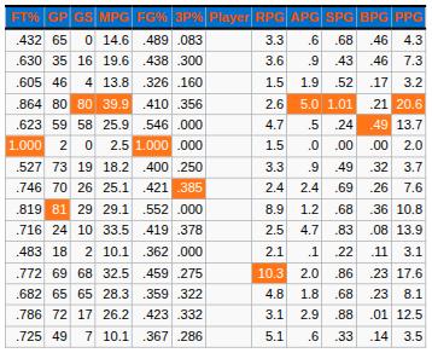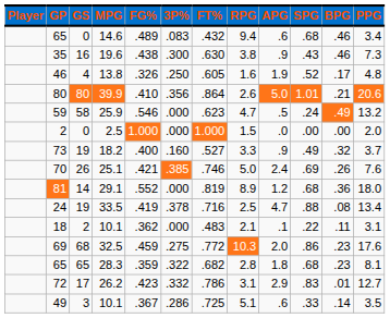columns swapped: Player <-> FT%
65 / 14.6 | RPG: 3.3 -> 9.4
65 / 14.6 | PPG: 4.3 -> 3.4
35 | RPG: 3.6 -> 3.8
46 | 3P%: .160 -> .250
46 | RPG: 1.5 -> 1.6
46 | PPG: 3.2 -> 4.8
59 | PPG: 13.7 -> 13.2
73 | 3P%: .250 -> .160
70 | RPG: 2.4 -> 5.0
81 | GS: 29 -> 14
81 | PPG: 10.8 -> 18.0
24 | GS: 10 -> 19
24 | SPG: .83 -> .88
24 | PPG: 13.9 -> 13.4
65 / 28.3 | RPG: 4.8 -> 2.8
72 | SPG: .88 -> .83
72 | PPG: 12.5 -> 12.7
49 | GS: 7 -> 3
